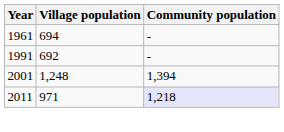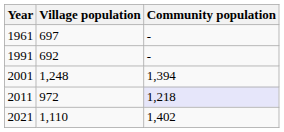1961 | Village population: 694 -> 697
2011 | Village population: 971 -> 972
+ row: 2021 | 1,110 | 1,402
